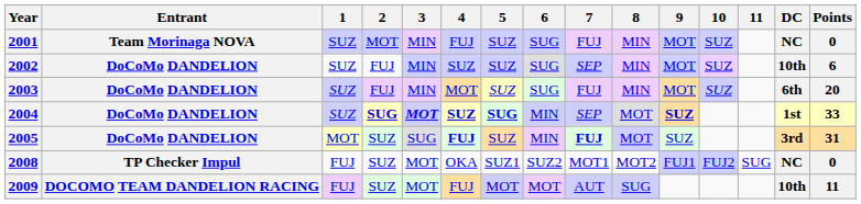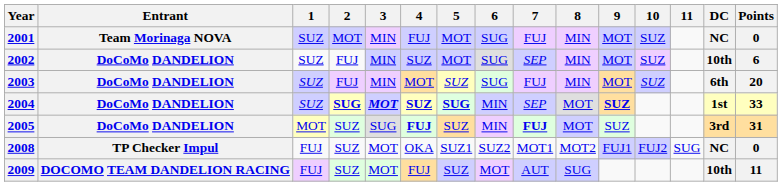2001 | 5: SUZ -> MOT
2002 | 5: SUZ -> MOT
2009 | 5: MOT -> SUZ
